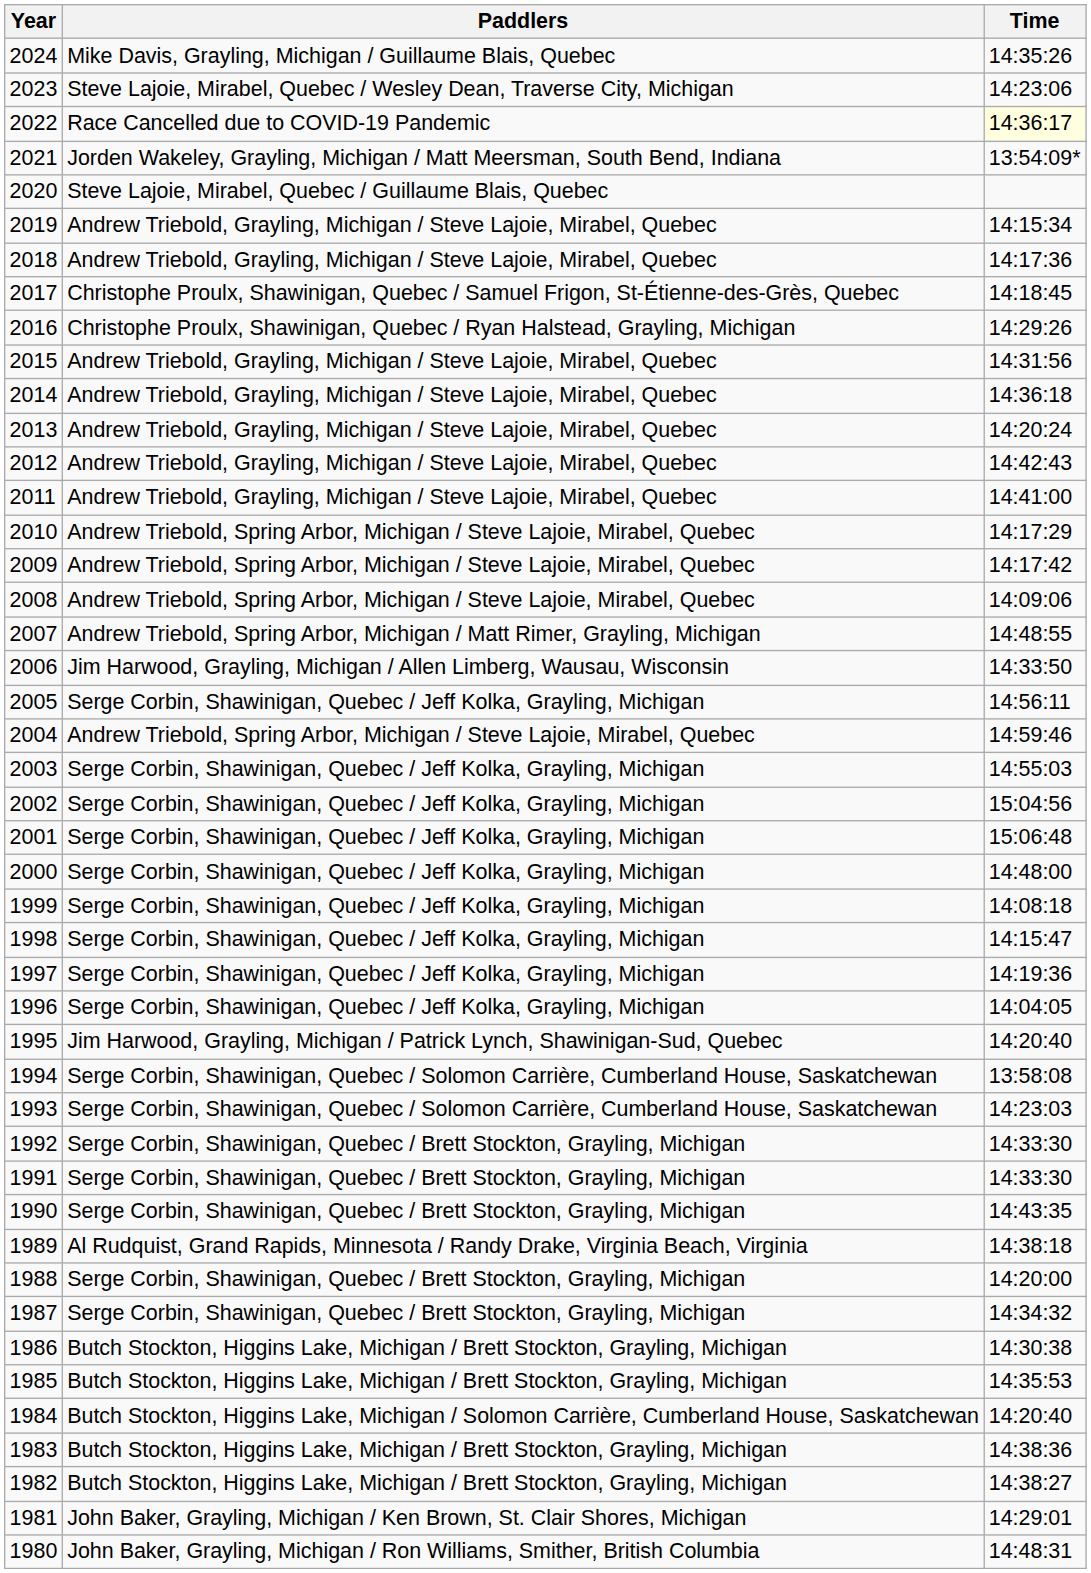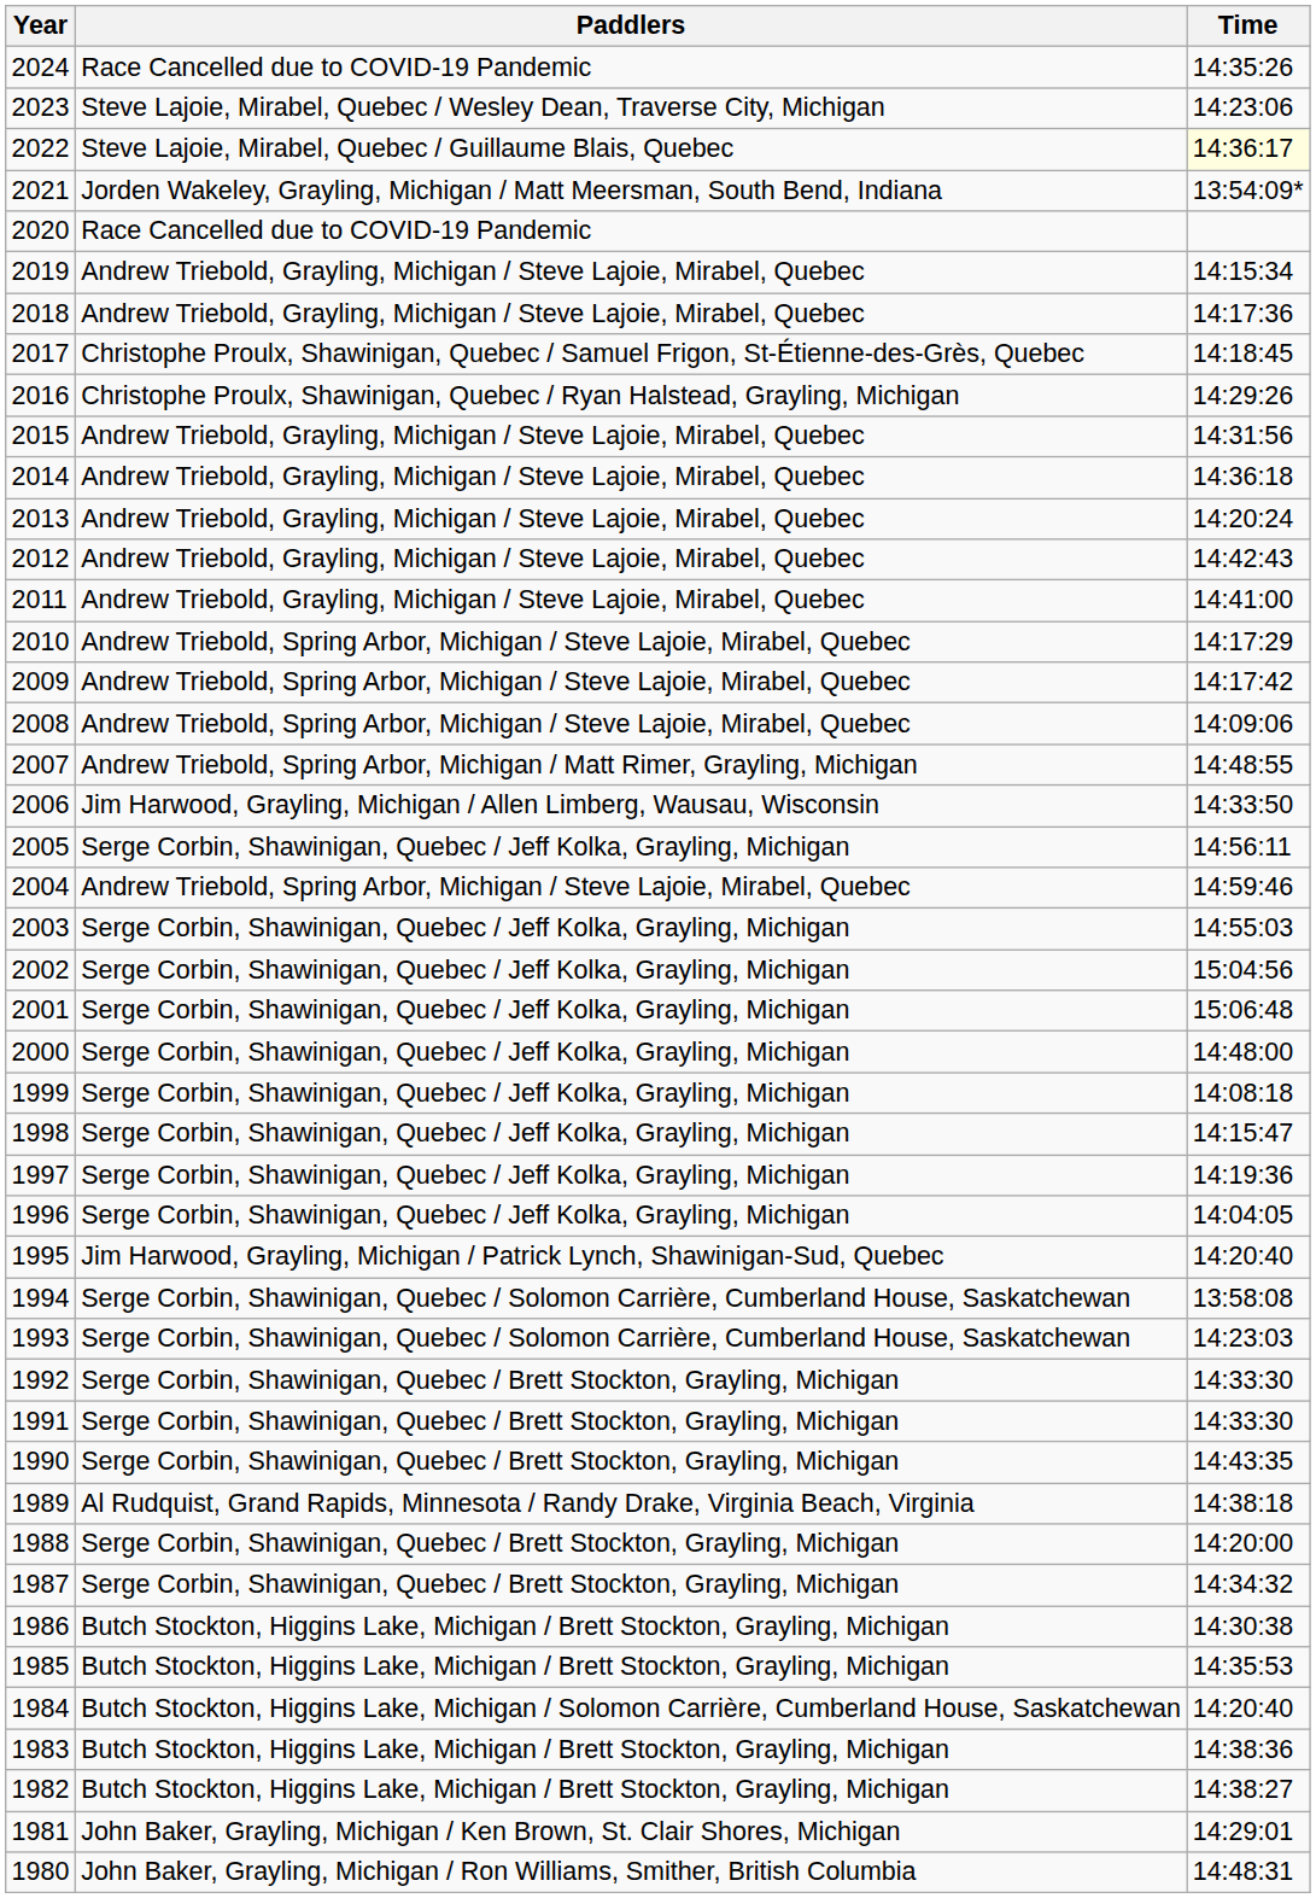2024 | Paddlers: Mike Davis, Grayling, Michigan / Guillaume Blais, Quebec -> Race Cancelled due to COVID-19 Pandemic
2022 | Paddlers: Race Cancelled due to COVID-19 Pandemic -> Steve Lajoie, Mirabel, Quebec / Guillaume Blais, Quebec
2020 | Paddlers: Steve Lajoie, Mirabel, Quebec / Guillaume Blais, Quebec -> Race Cancelled due to COVID-19 Pandemic
